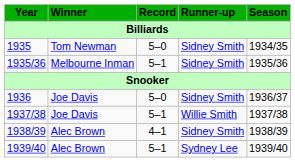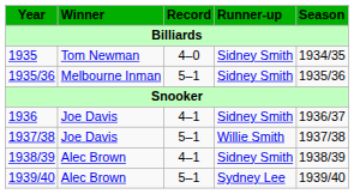1935 | Record: 5–0 -> 4–0
1936 | Record: 5–0 -> 4–1
